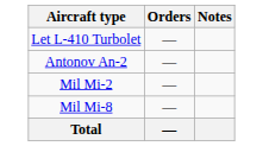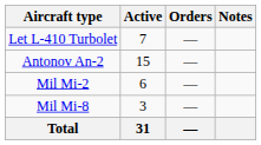+ column: Active | 7 | 15 | 6 | 3 | 31
